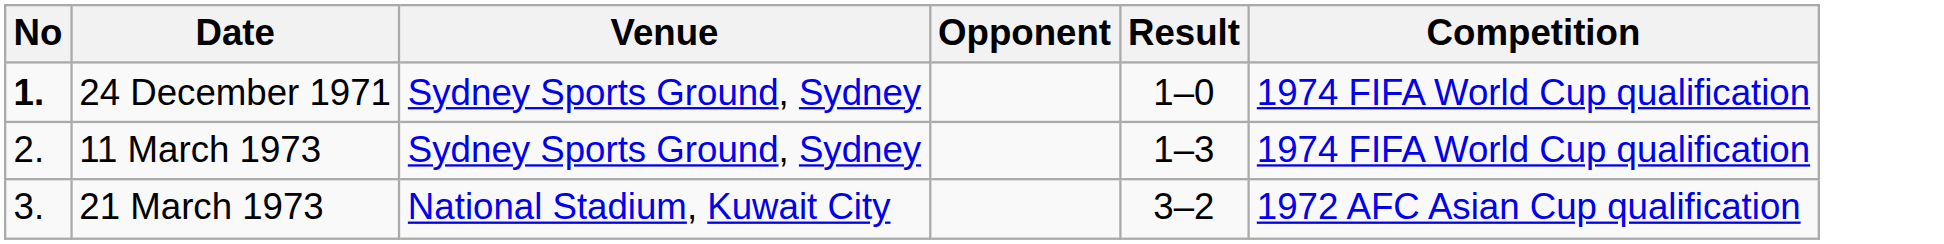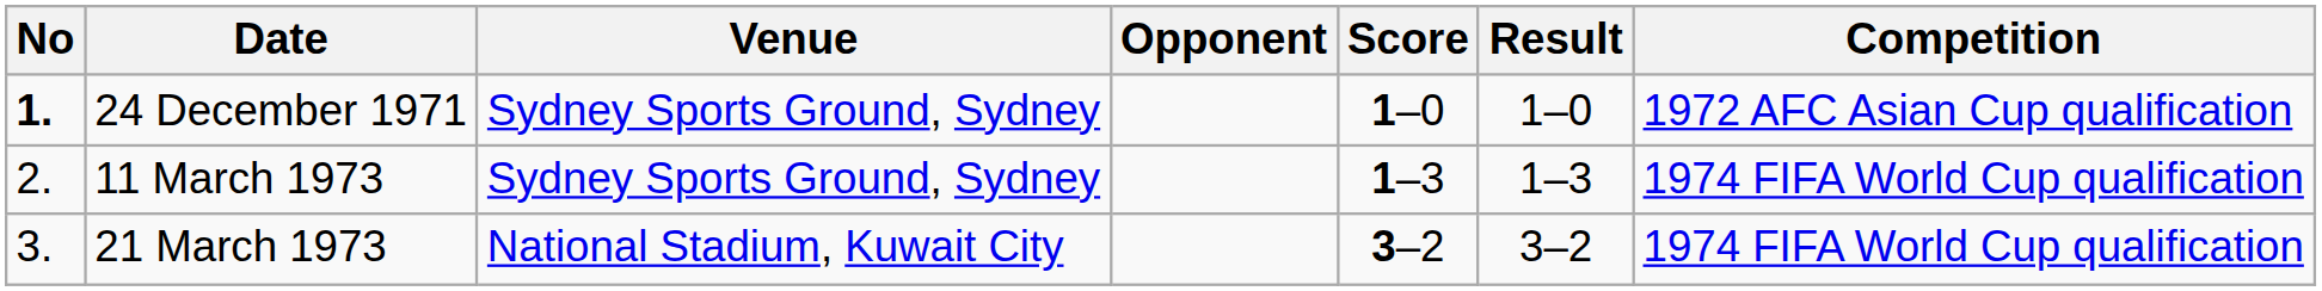+ column: Score | 1–0 | 1–3 | 3–2
24 December 1971 | Competition: 1974 FIFA World Cup qualification -> 1972 AFC Asian Cup qualification
21 March 1973 | Competition: 1972 AFC Asian Cup qualification -> 1974 FIFA World Cup qualification
